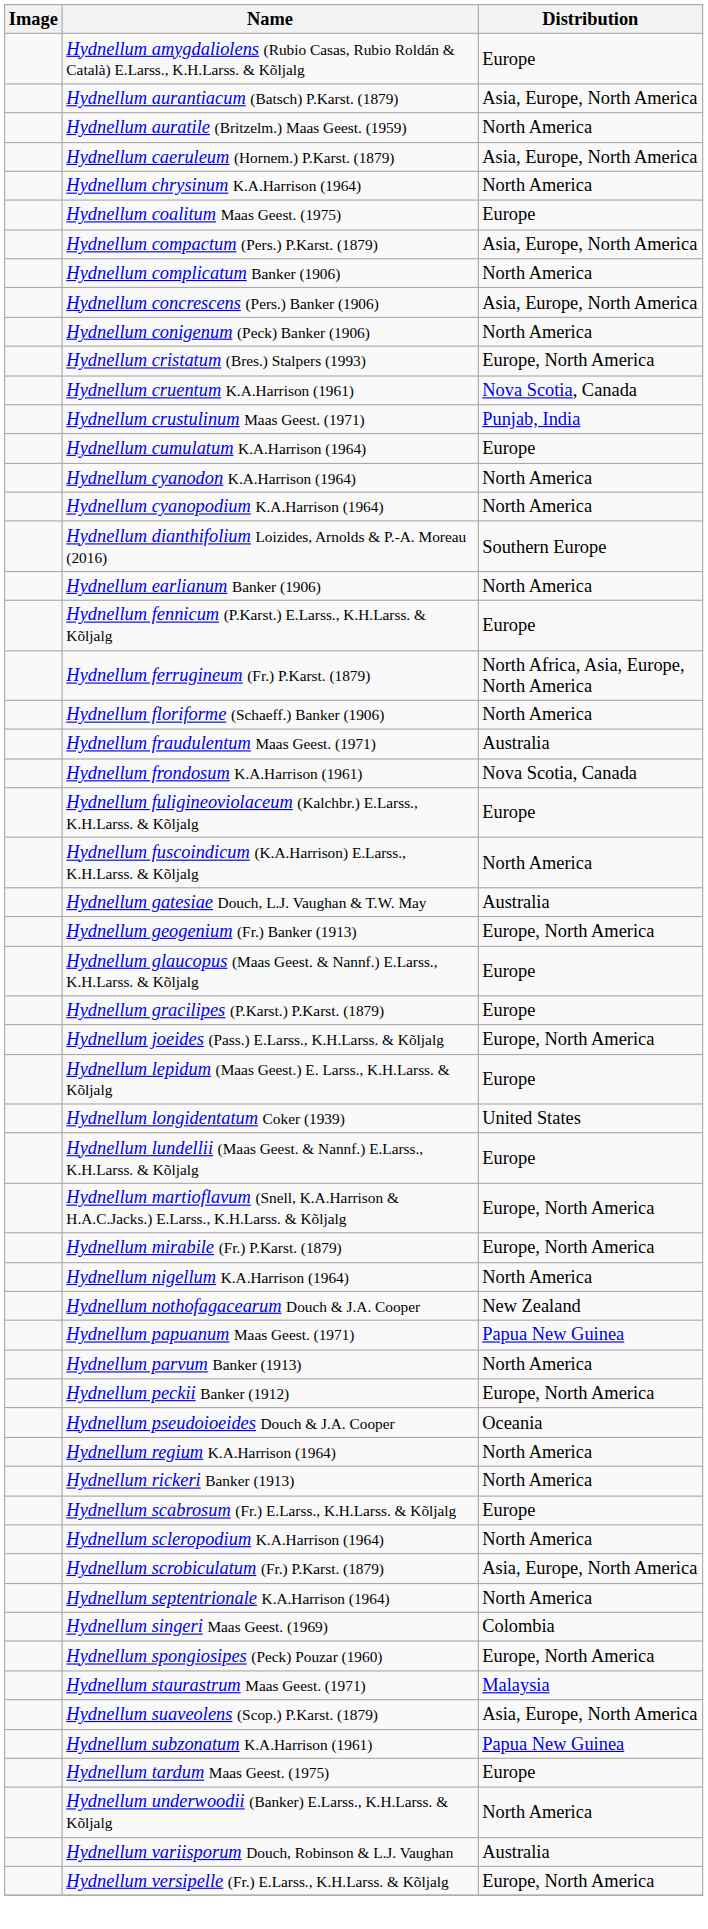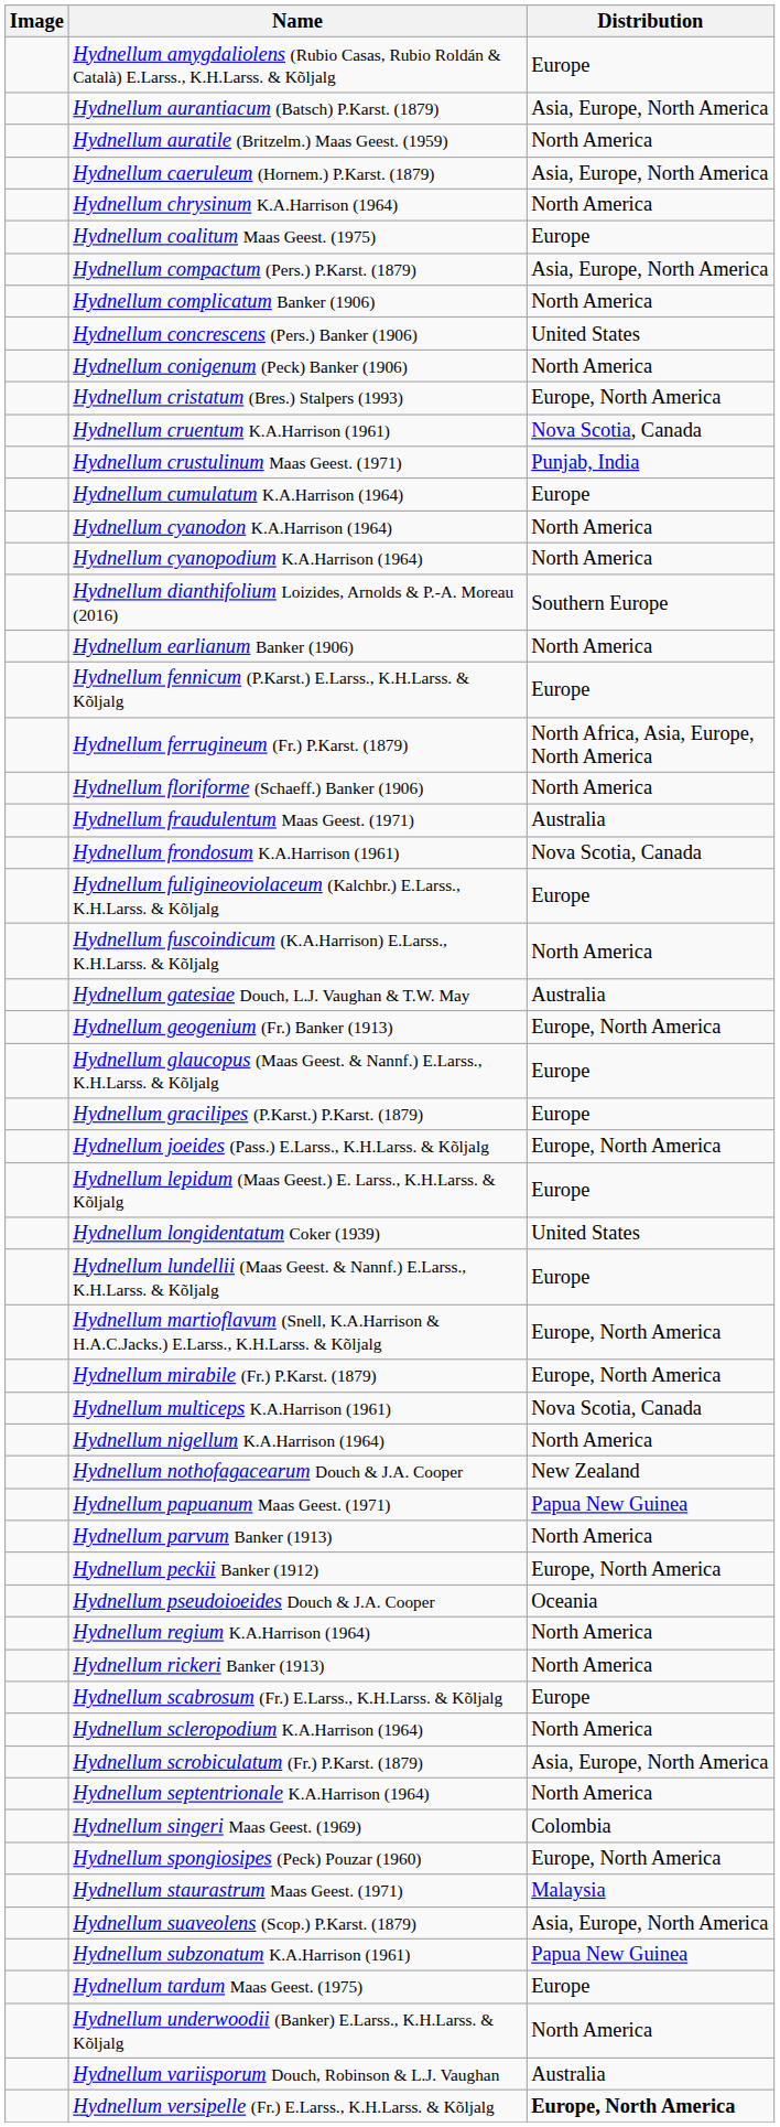Hydnellum concrescens (Pers.) Banker (1906) | Distribution: Asia, Europe, North America -> United States
+ row: Hydnellum multiceps K.A.Harrison (1961) | Nova Scotia, Canada
Hydnellum versipelle (Fr.) E.Larss., K.H.Larss. & Kõljalg | Distribution: normal -> bold
